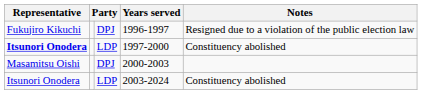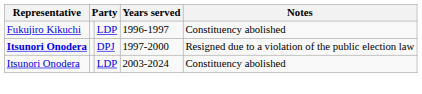1996-1997 | column 3: DPJ -> LDP
1996-1997 | Notes: Resigned due to a violation of the public election law -> Constituency abolished
1997-2000 | column 3: LDP -> DPJ
1997-2000 | Notes: Constituency abolished -> Resigned due to a violation of the public election law
- row: Masamitsu Oishi | DPJ | 2000-2003
